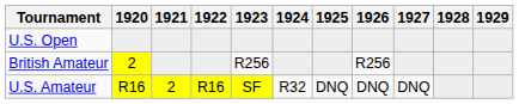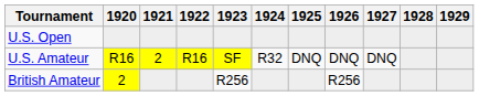rows swapped: U.S. Amateur <-> British Amateur
